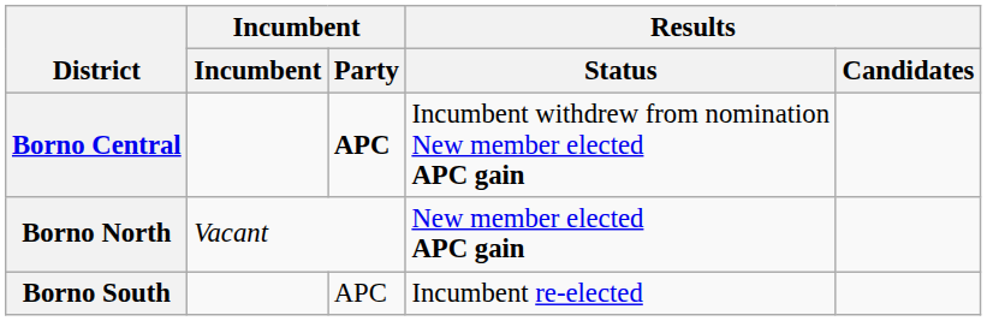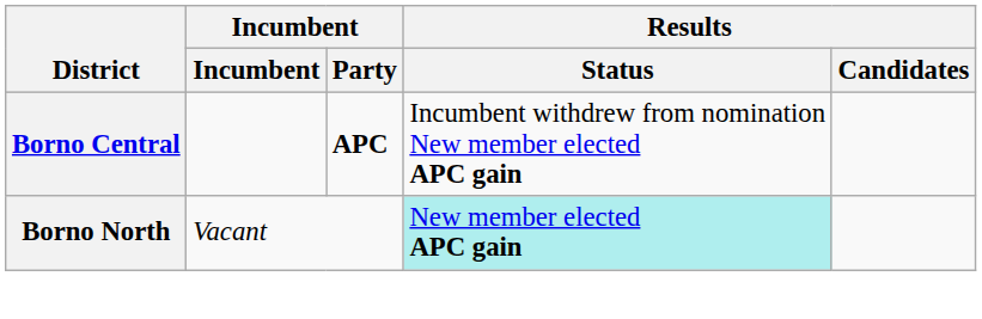Borno North | Results / Status: no background -> paleturquoise background
- row: Borno South | APC | Incumbent re-elected
